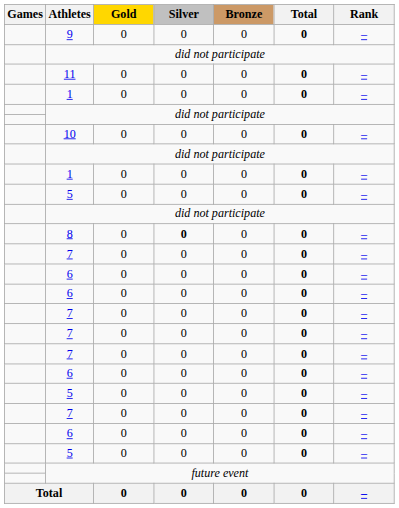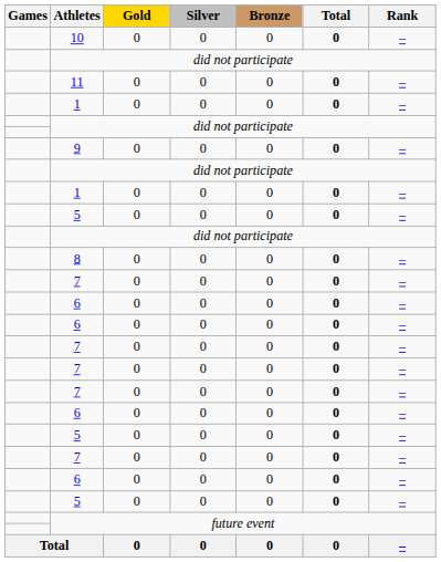rows swapped: 9 <-> 10
8 | Silver: bold -> normal
